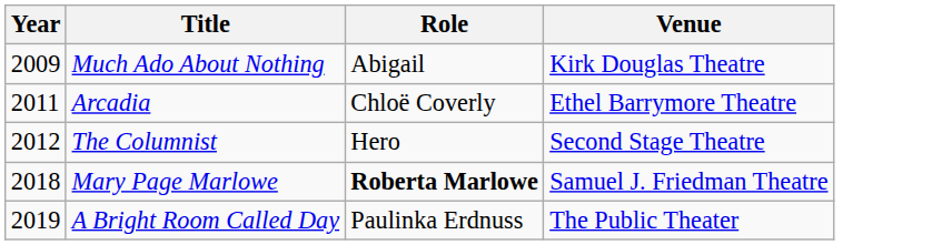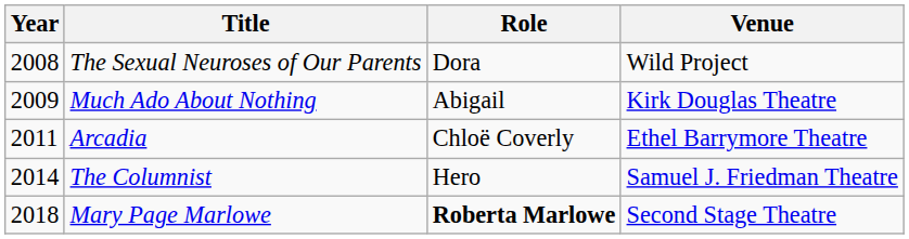+ row: 2008 | The Sexual Neuroses of Our Parents | Dora | Wild Project
The Columnist | Year: 2012 -> 2014
The Columnist | Venue: Second Stage Theatre -> Samuel J. Friedman Theatre
Mary Page Marlowe | Venue: Samuel J. Friedman Theatre -> Second Stage Theatre
- row: 2019 | A Bright Room Called Day | Paulinka Erdnuss | The Public Theater
